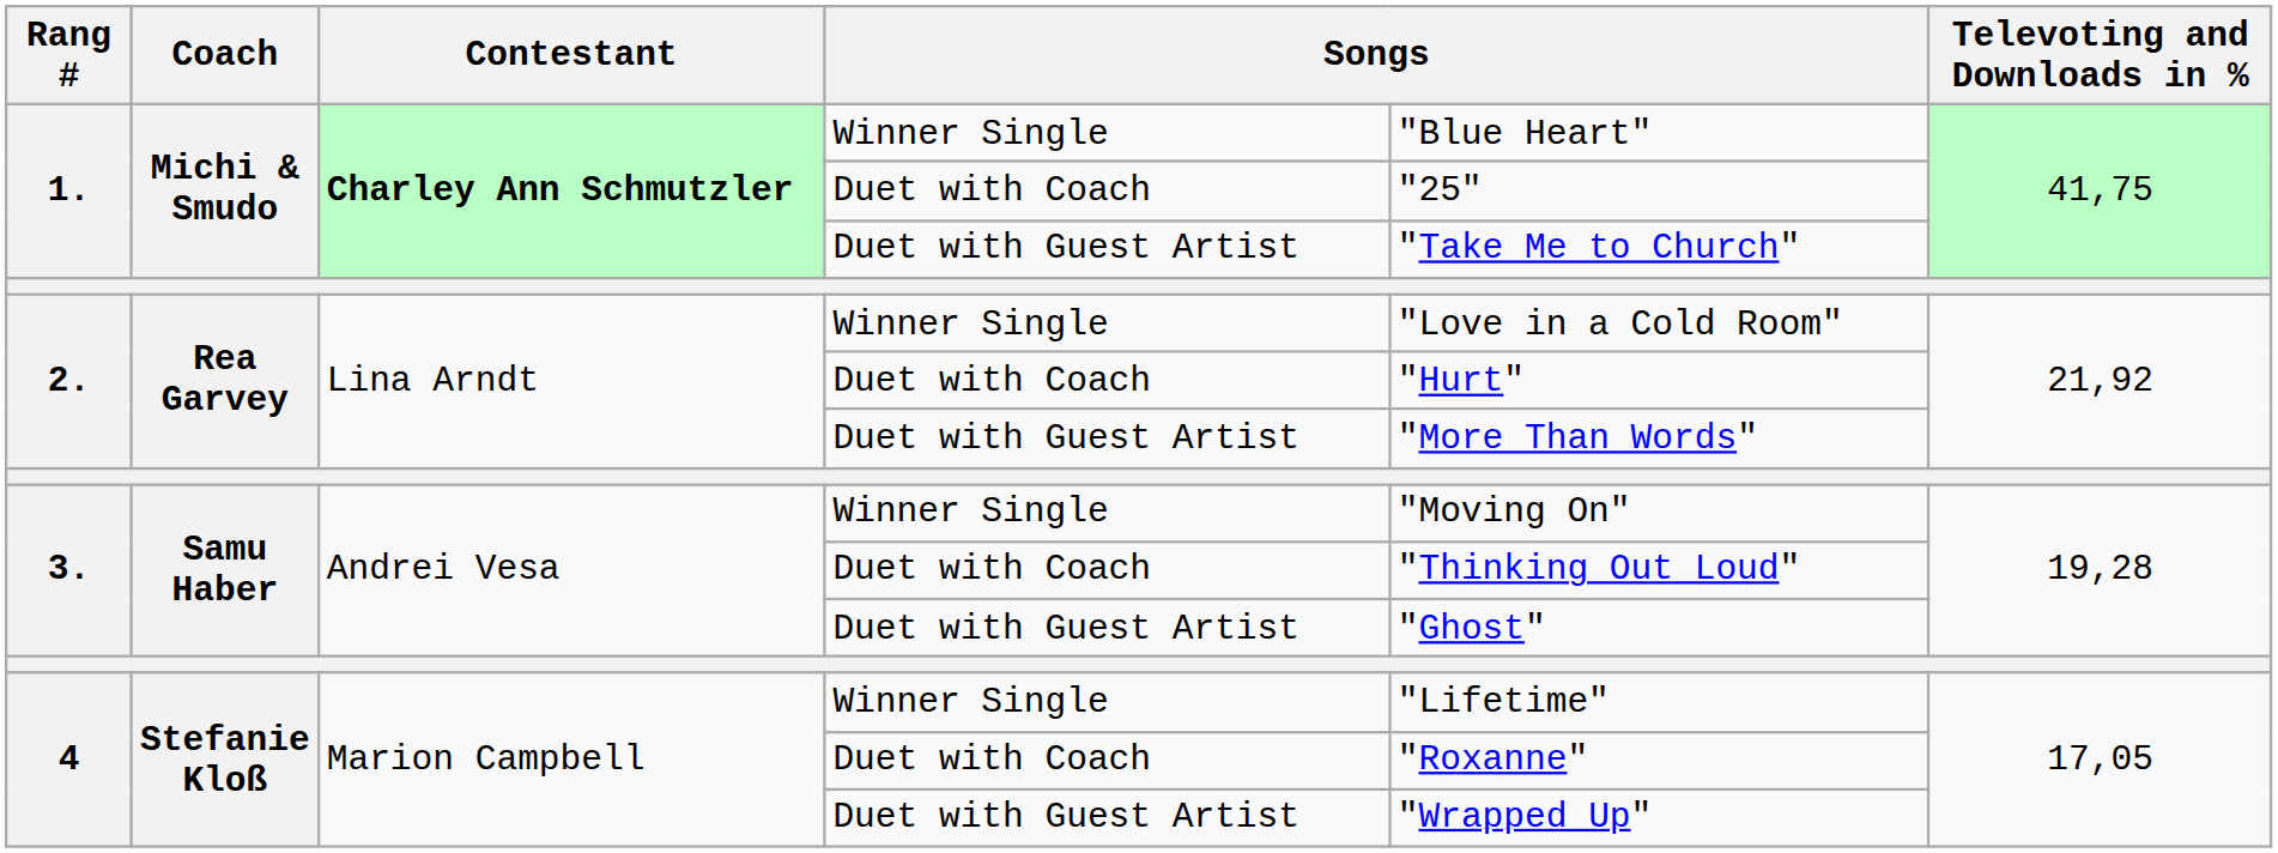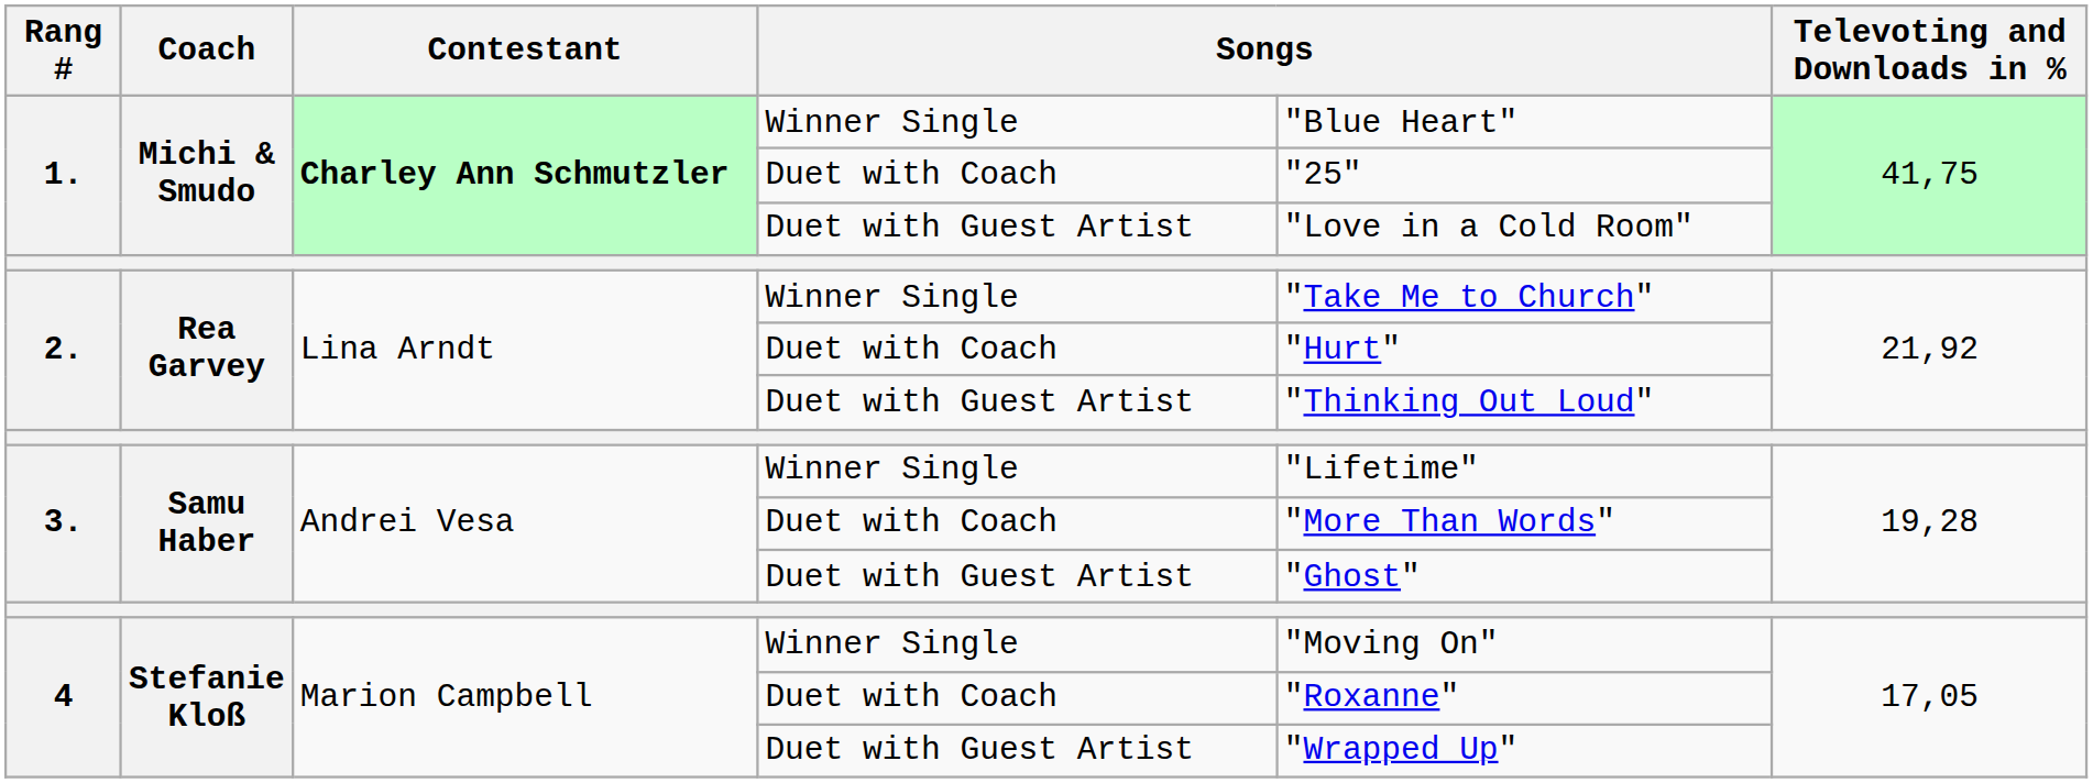1. / Duet with Guest Artist | column 5: "Take Me to Church" -> "Love in a Cold Room"
2. / Winner Single | column 5: "Love in a Cold Room" -> "Take Me to Church"
2. / Duet with Guest Artist | column 5: "More Than Words" -> "Thinking Out Loud"
3. / Winner Single | column 5: "Moving On" -> "Lifetime"
3. / Duet with Coach | column 5: "Thinking Out Loud" -> "More Than Words"
4 / Winner Single | column 5: "Lifetime" -> "Moving On"
